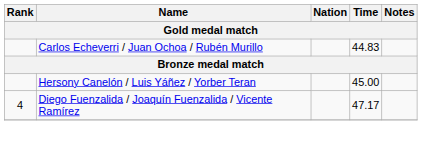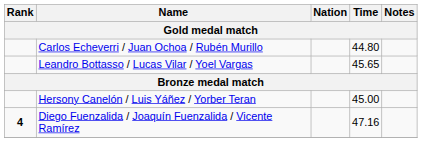Carlos Echeverri / Juan Ochoa / Rubén Murillo | Time: 44.83 -> 44.80
+ row: Leandro Bottasso / Lucas Vilar / Yoel Vargas | 45.65
Diego Fuenzalida / Joaquín Fuenzalida / Vicente Ramírez | Rank: normal -> bold
Diego Fuenzalida / Joaquín Fuenzalida / Vicente Ramírez | Time: 47.17 -> 47.16
